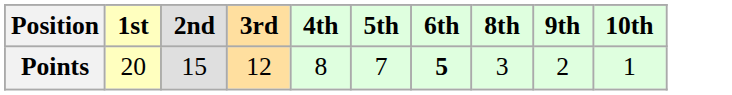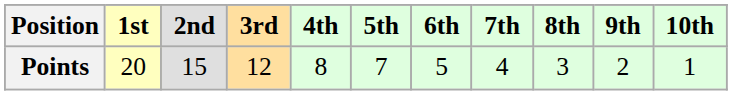+ column: 7th | 4
Points | 6th: bold -> normal
